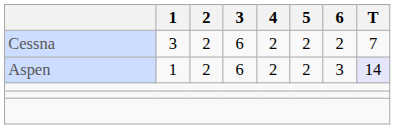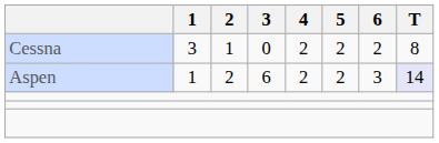Cessna | 2: 2 -> 1
Cessna | 3: 6 -> 0
Cessna | T: 7 -> 8
